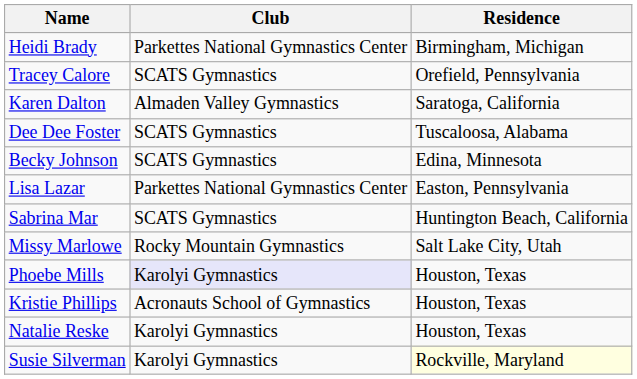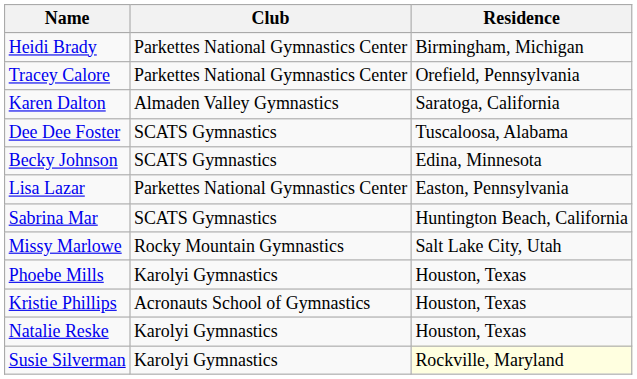Tracey Calore | Club: SCATS Gymnastics -> Parkettes National Gymnastics Center
Phoebe Mills | Club: lavender background -> no background
